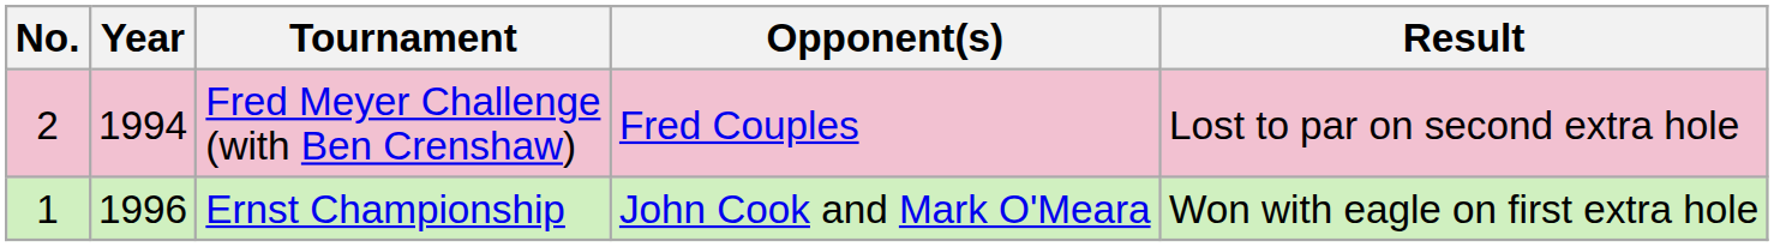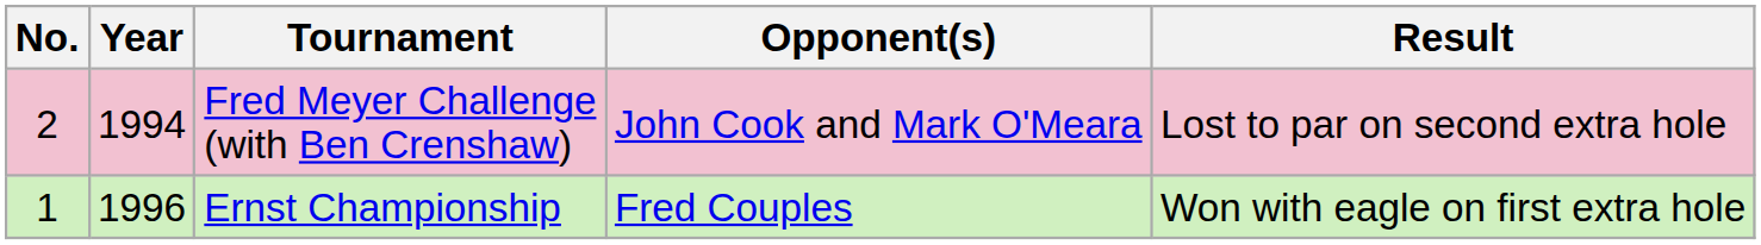Fred Meyer Challenge (with Ben Crenshaw) | Opponent(s): Fred Couples -> John Cook and Mark O'Meara
Ernst Championship | Opponent(s): John Cook and Mark O'Meara -> Fred Couples
